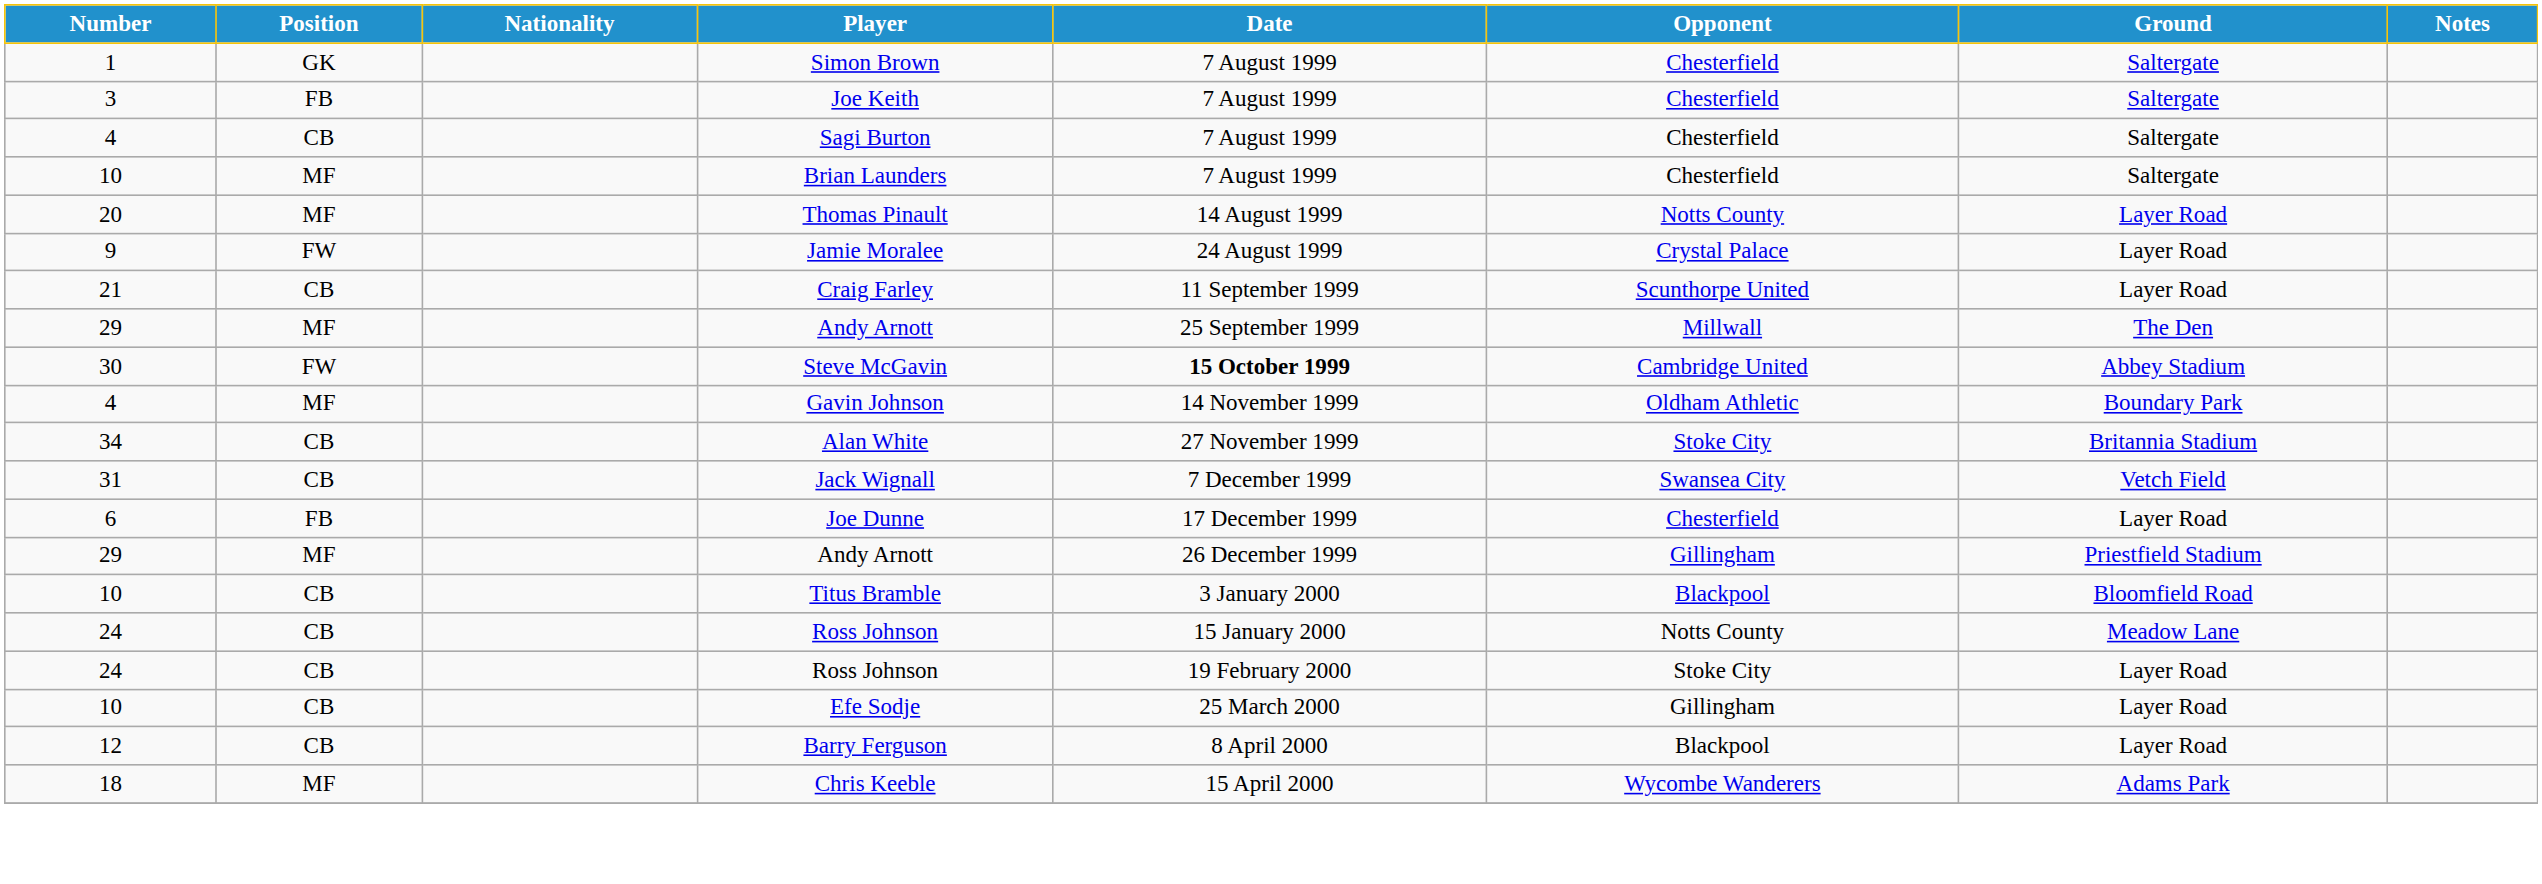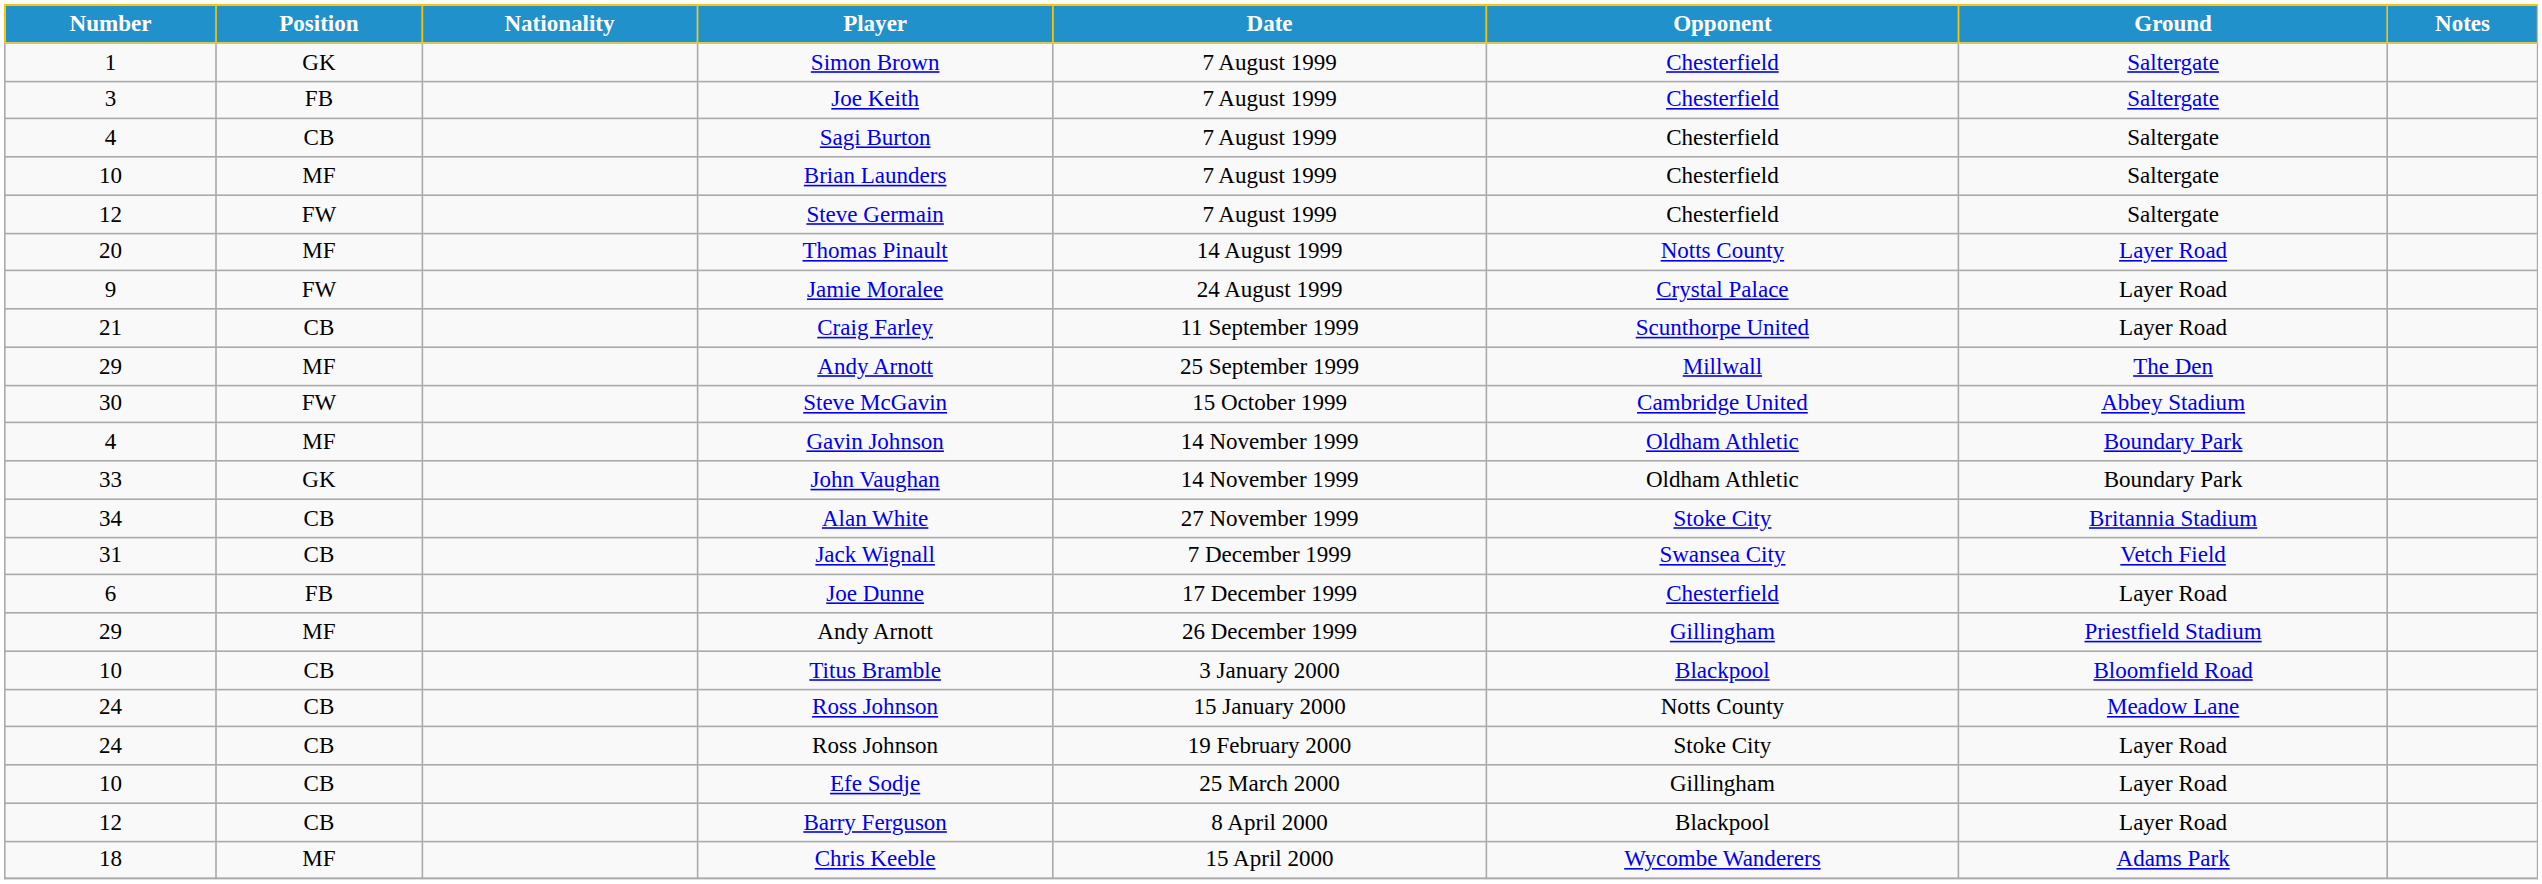+ row: 12 | FW | Steve Germain | 7 August 1999 | Chesterfield | Saltergate
Steve McGavin | Date: bold -> normal
+ row: 33 | GK | John Vaughan | 14 November 1999 | Oldham Athletic | Boundary Park
